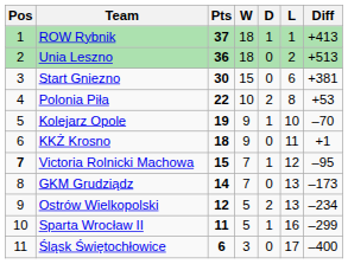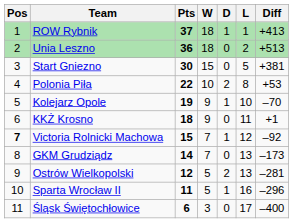Start Gniezno | L: 6 -> 5
Victoria Rolnicki Machowa | Diff: –95 -> –92
Ostrów Wielkopolski | Diff: –234 -> –281
Sparta Wrocław II | Diff: –299 -> –296
